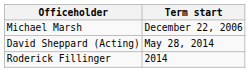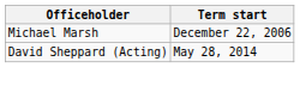- row: Roderick Fillinger | 2014
